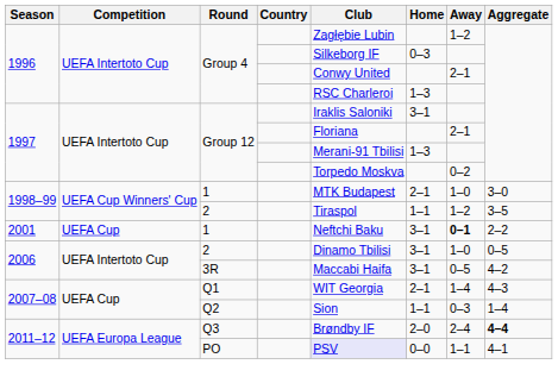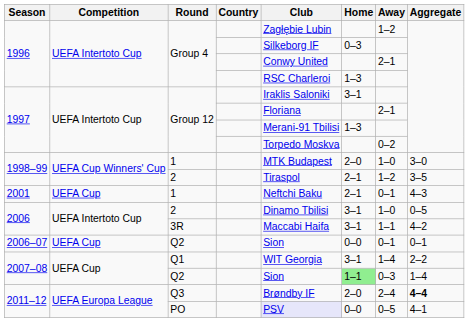1998–99 / 1 | Home: 2–1 -> 2–0
1998–99 / 2 | Home: 1–1 -> 2–1
2001 / 1 | Home: 3–1 -> 2–1
2001 / 1 | Away: bold -> normal
2001 / 1 | Aggregate: 2–2 -> 4–3
3R | Away: 0–5 -> 1–1
+ row: 2006–07 | UEFA Cup | Q2 | Sion | 0–0 | 0–1 | 0–1
Q1 | Home: 2–1 -> 3–1
Q1 | Aggregate: 4–3 -> 2–2
2007–08 / Q2 | Home: no background -> lightgreen background
PO | Away: 1–1 -> 0–5
